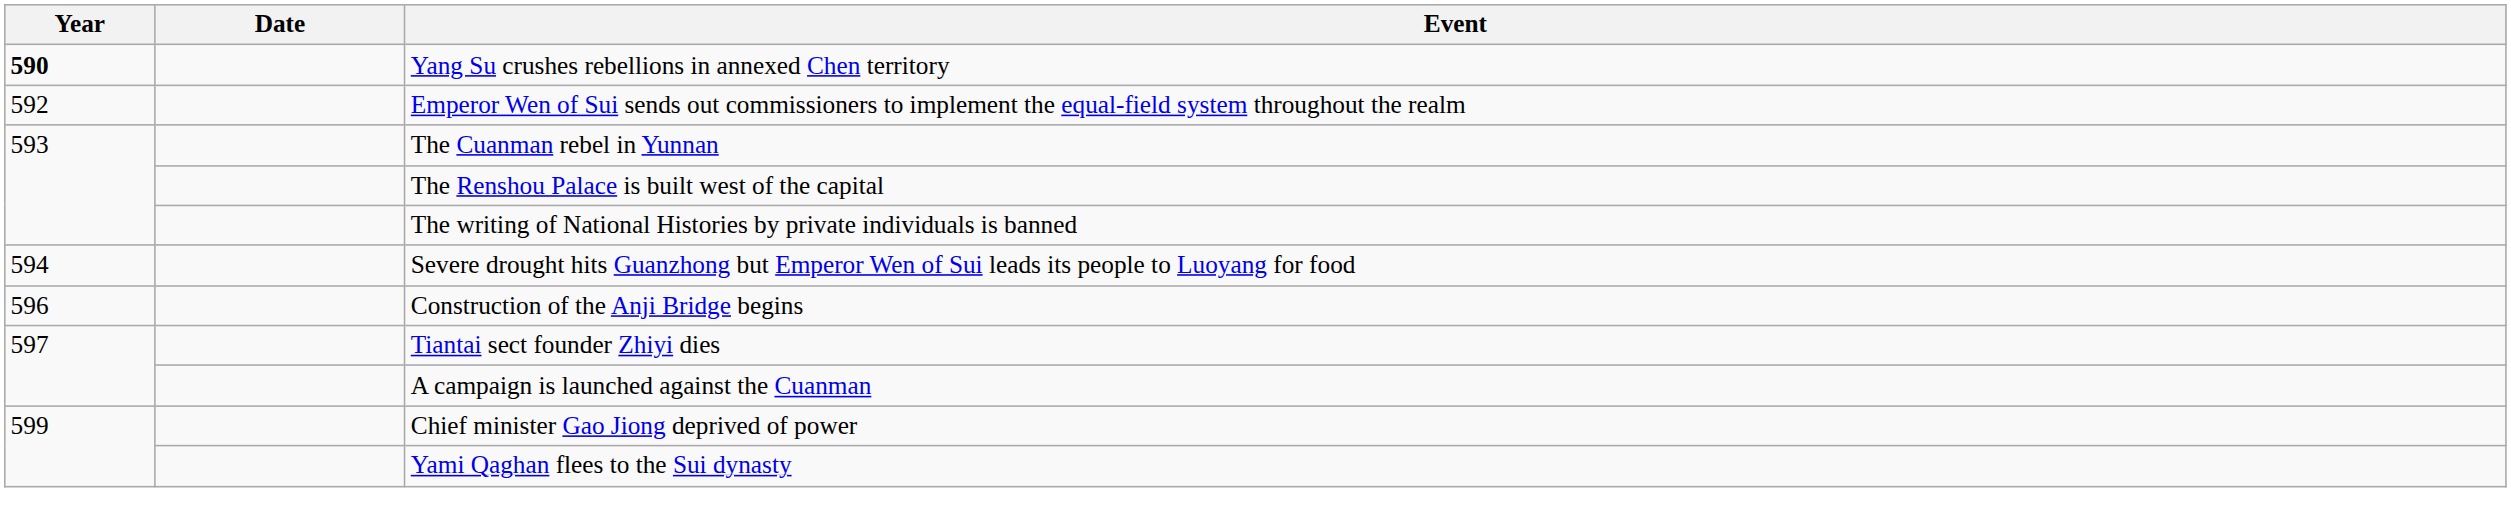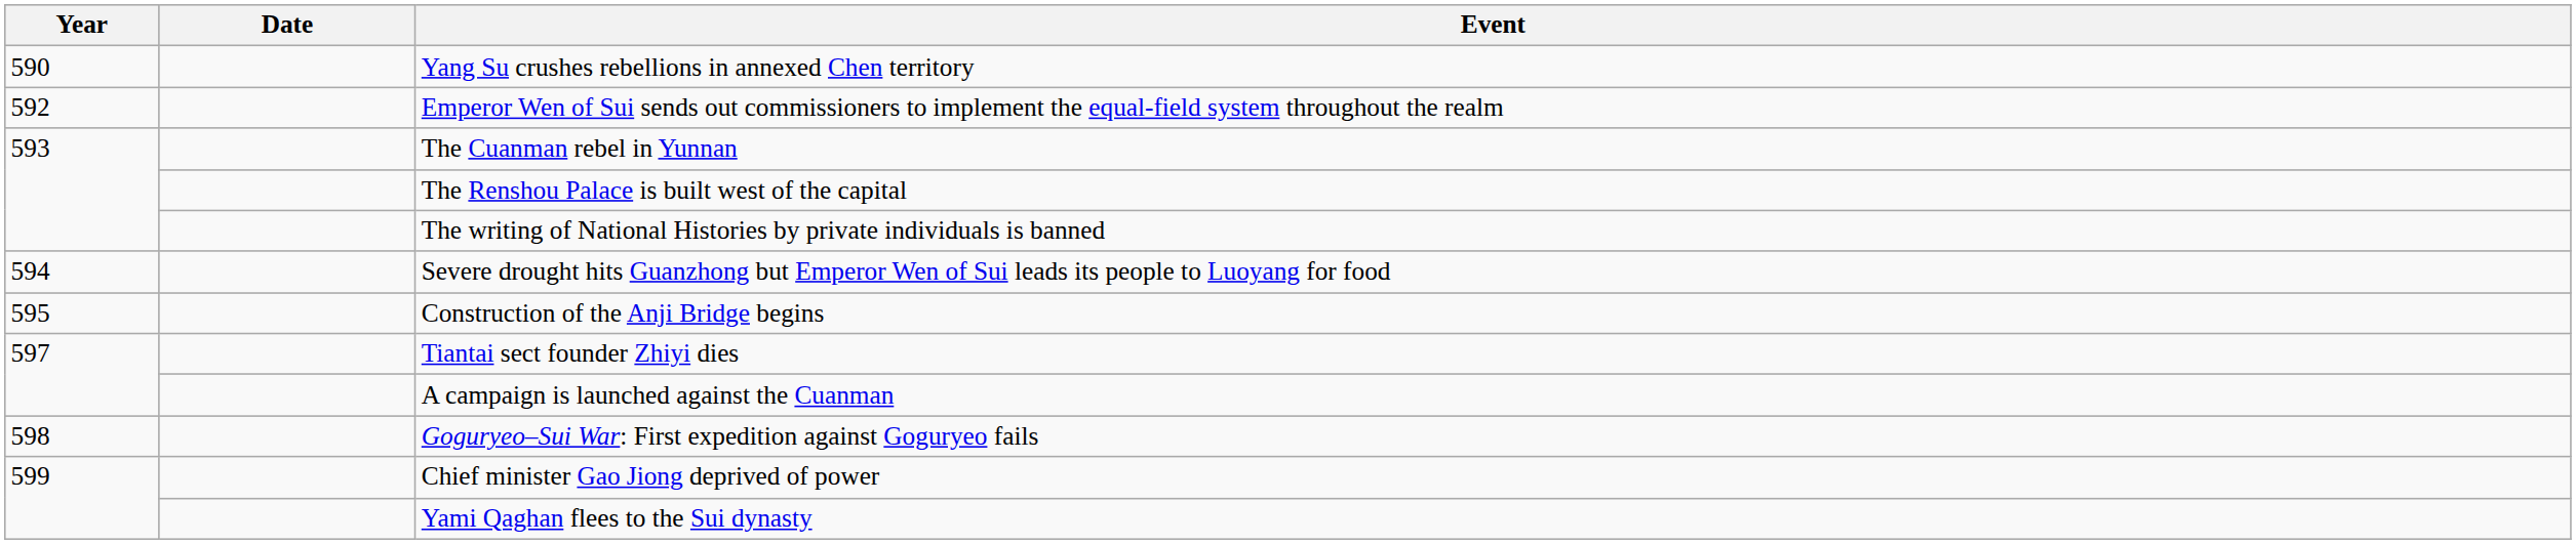Yang Su crushes rebellions in annexed Chen territory | Year: bold -> normal
Construction of the Anji Bridge begins | Year: 596 -> 595
+ row: 598 | Goguryeo–Sui War: First expedition against Goguryeo fails
